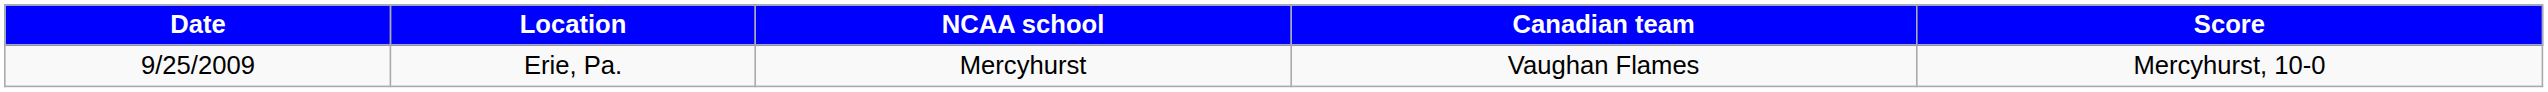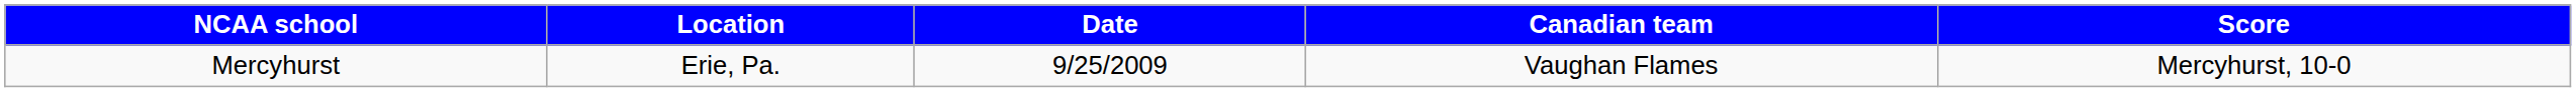columns swapped: Date <-> NCAA school
